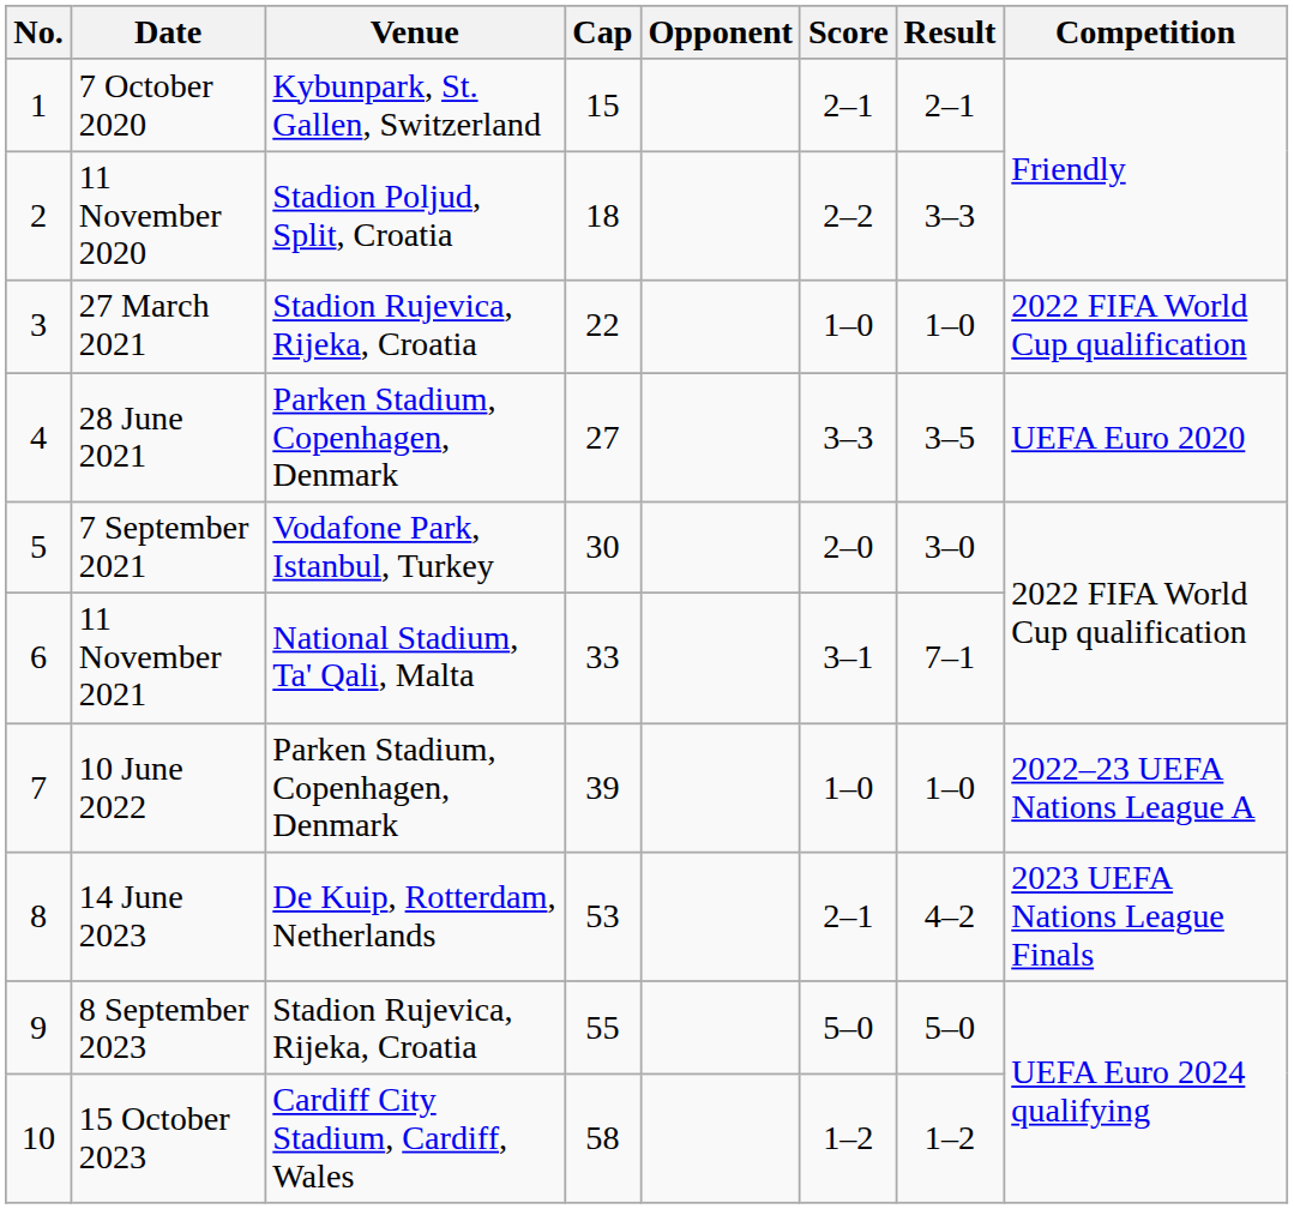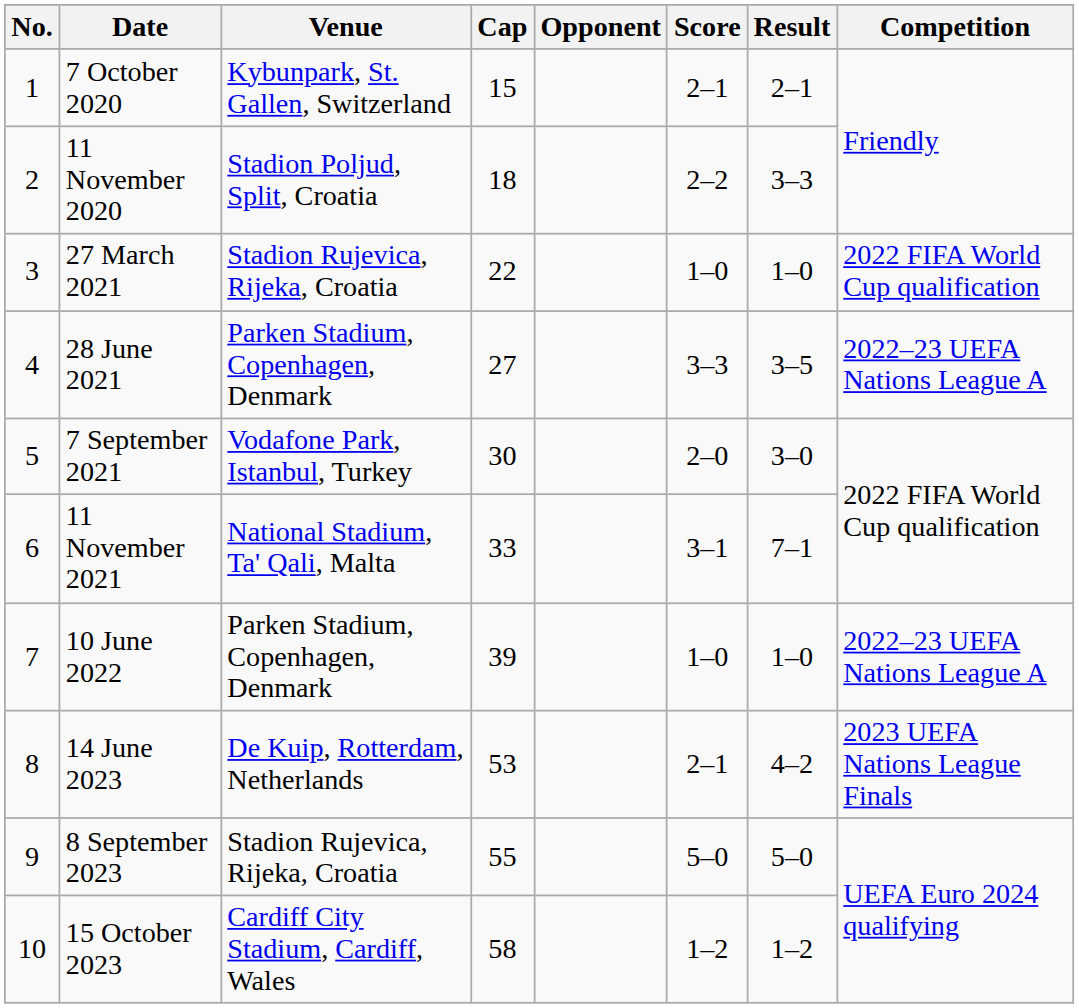28 June 2021 | Competition: UEFA Euro 2020 -> 2022–23 UEFA Nations League A
